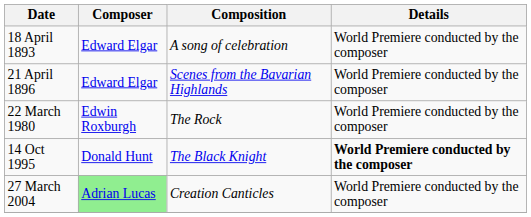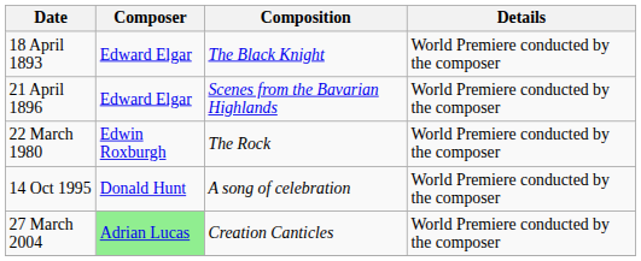18 April 1893 | Composition: A song of celebration -> The Black Knight
14 Oct 1995 | Composition: The Black Knight -> A song of celebration
14 Oct 1995 | Details: bold -> normal
